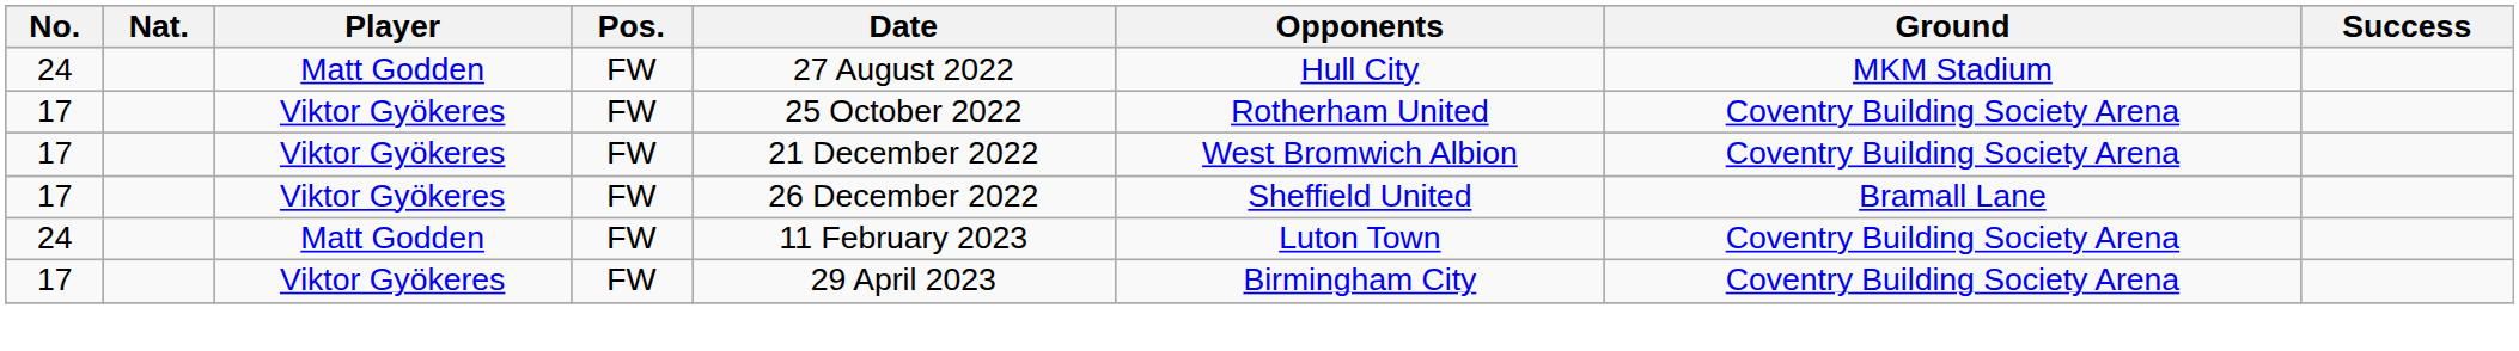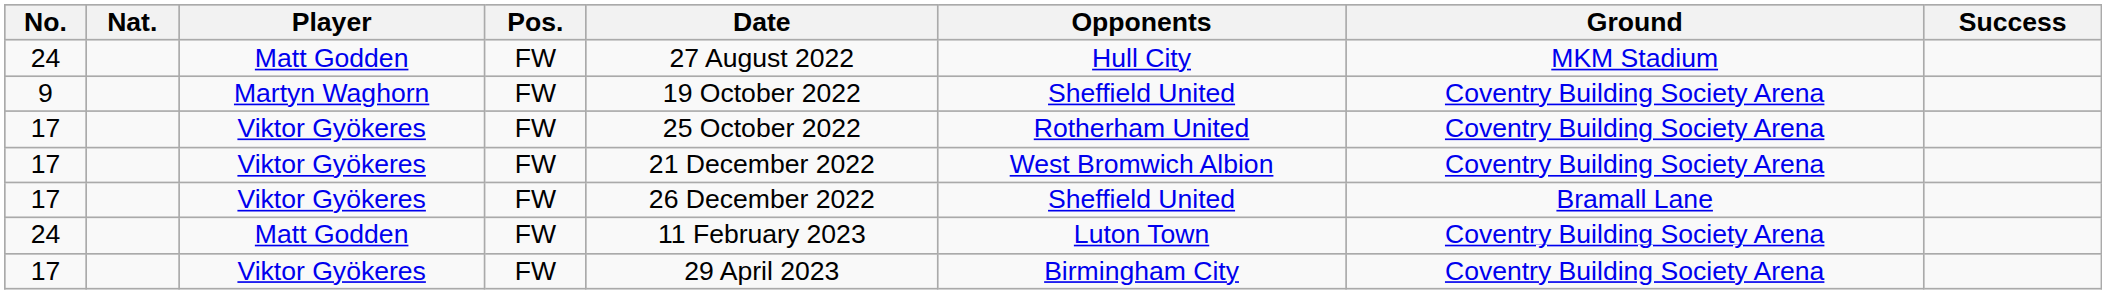+ row: 9 | Martyn Waghorn | FW | 19 October 2022 | Sheffield United | Coventry Building Society Arena
